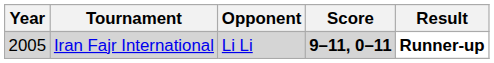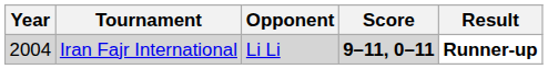Iran Fajr International | Year: 2005 -> 2004
